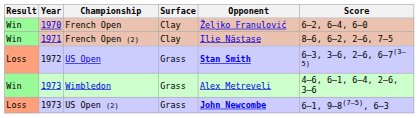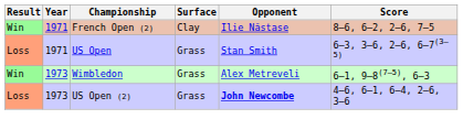- row: Win | 1970 | French Open | Clay | Željko Franulović | 6–2, 6–4, 6–0
US Open | Year: 1972 -> 1971
US Open | Opponent: bold -> normal
Wimbledon | Score: 4–6, 6–1, 6–4, 2–6, 3–6 -> 6–1, 9–8(7–5), 6–3
US Open (2) | Score: 6–1, 9–8(7–5), 6–3 -> 4–6, 6–1, 6–4, 2–6, 3–6
